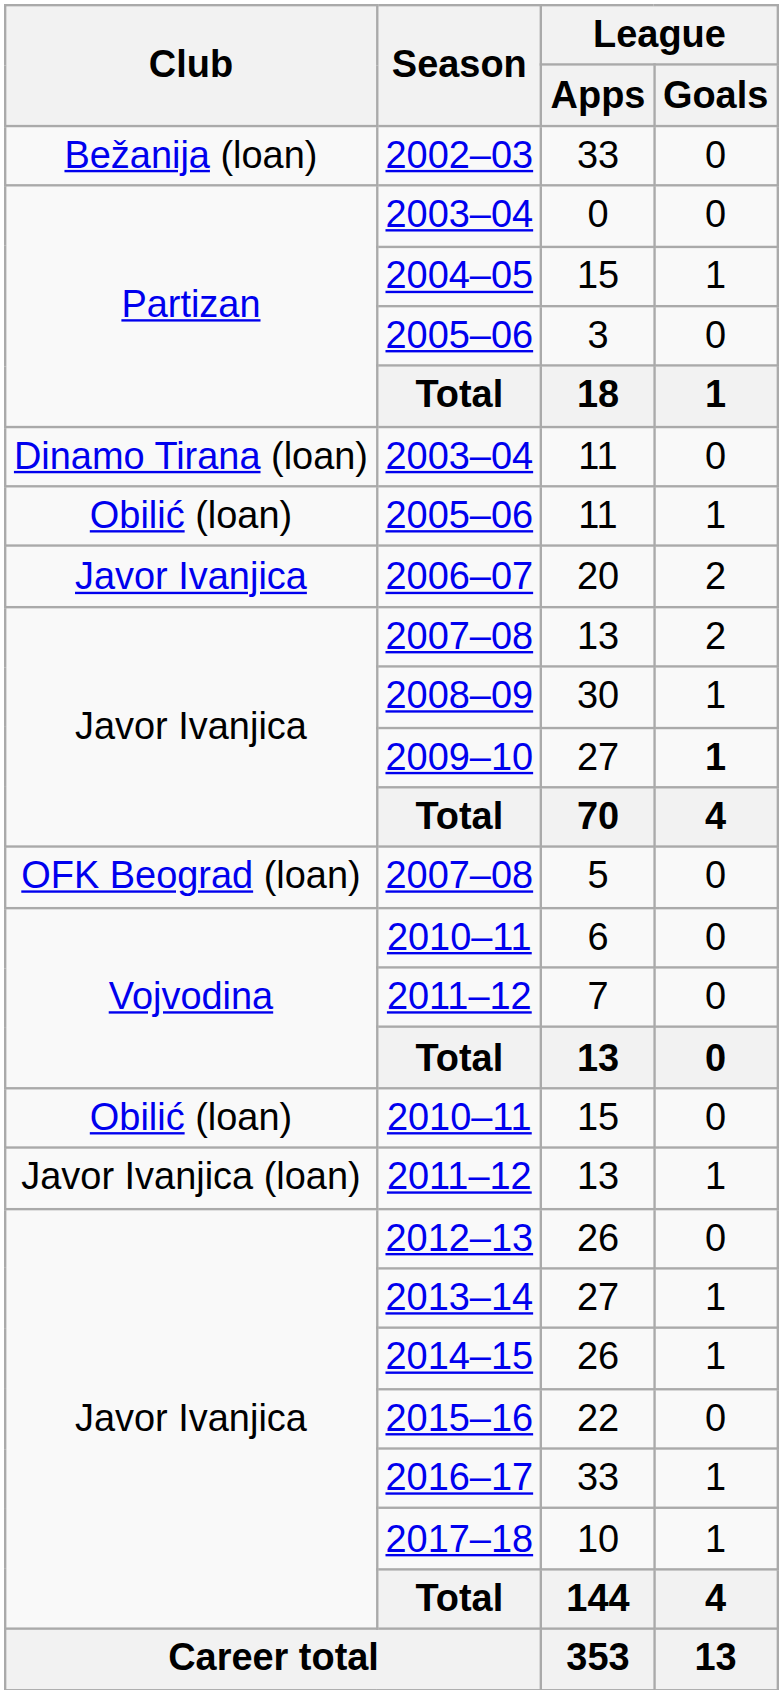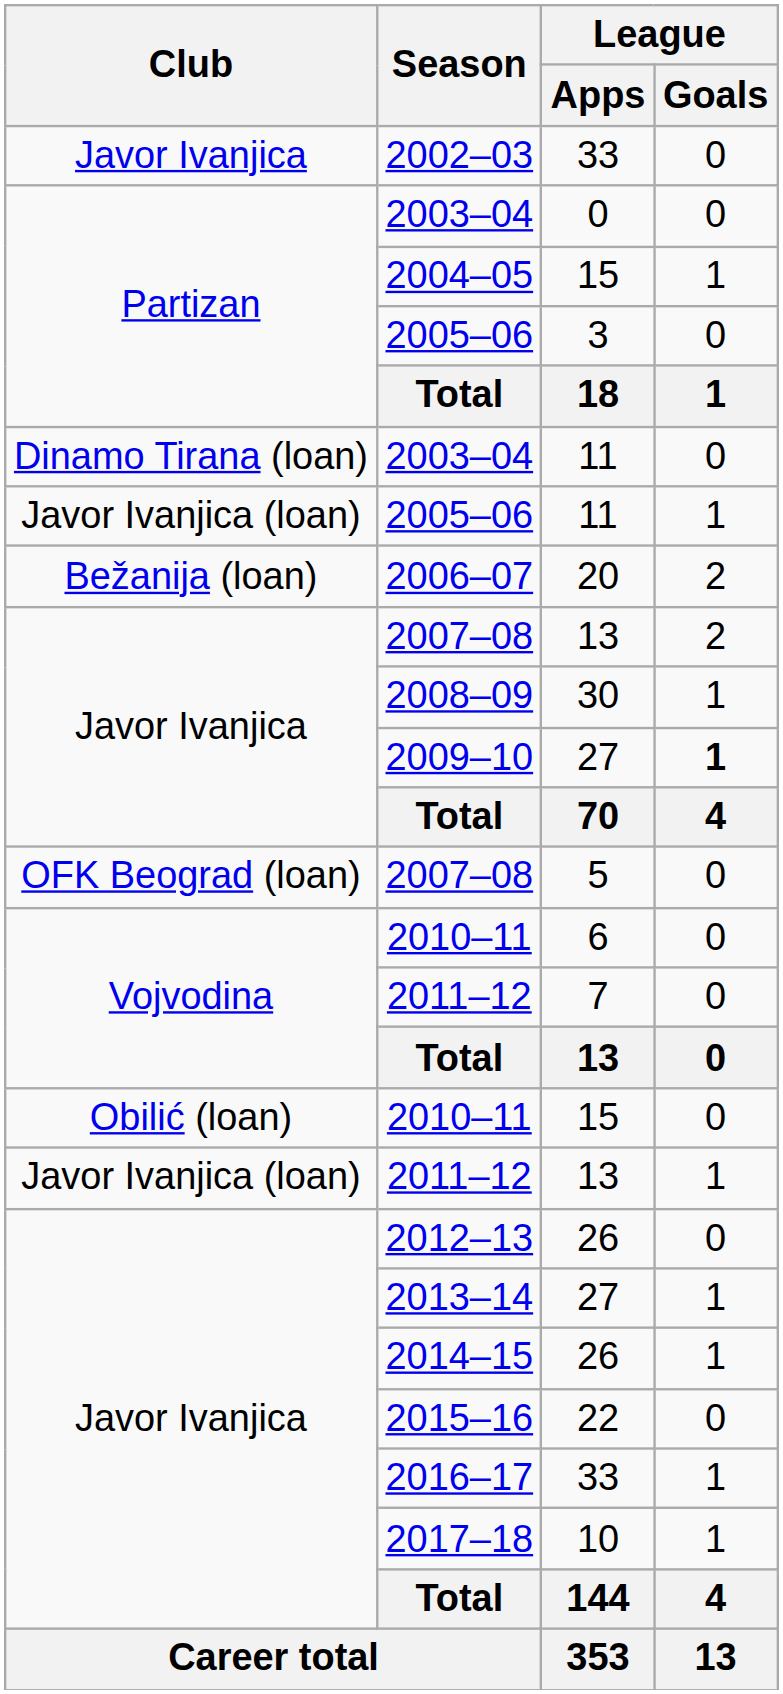2002–03 | Club: Bežanija (loan) -> Javor Ivanjica
2005–06 / 11 | Club: Obilić (loan) -> Javor Ivanjica (loan)
2006–07 | Club: Javor Ivanjica -> Bežanija (loan)
